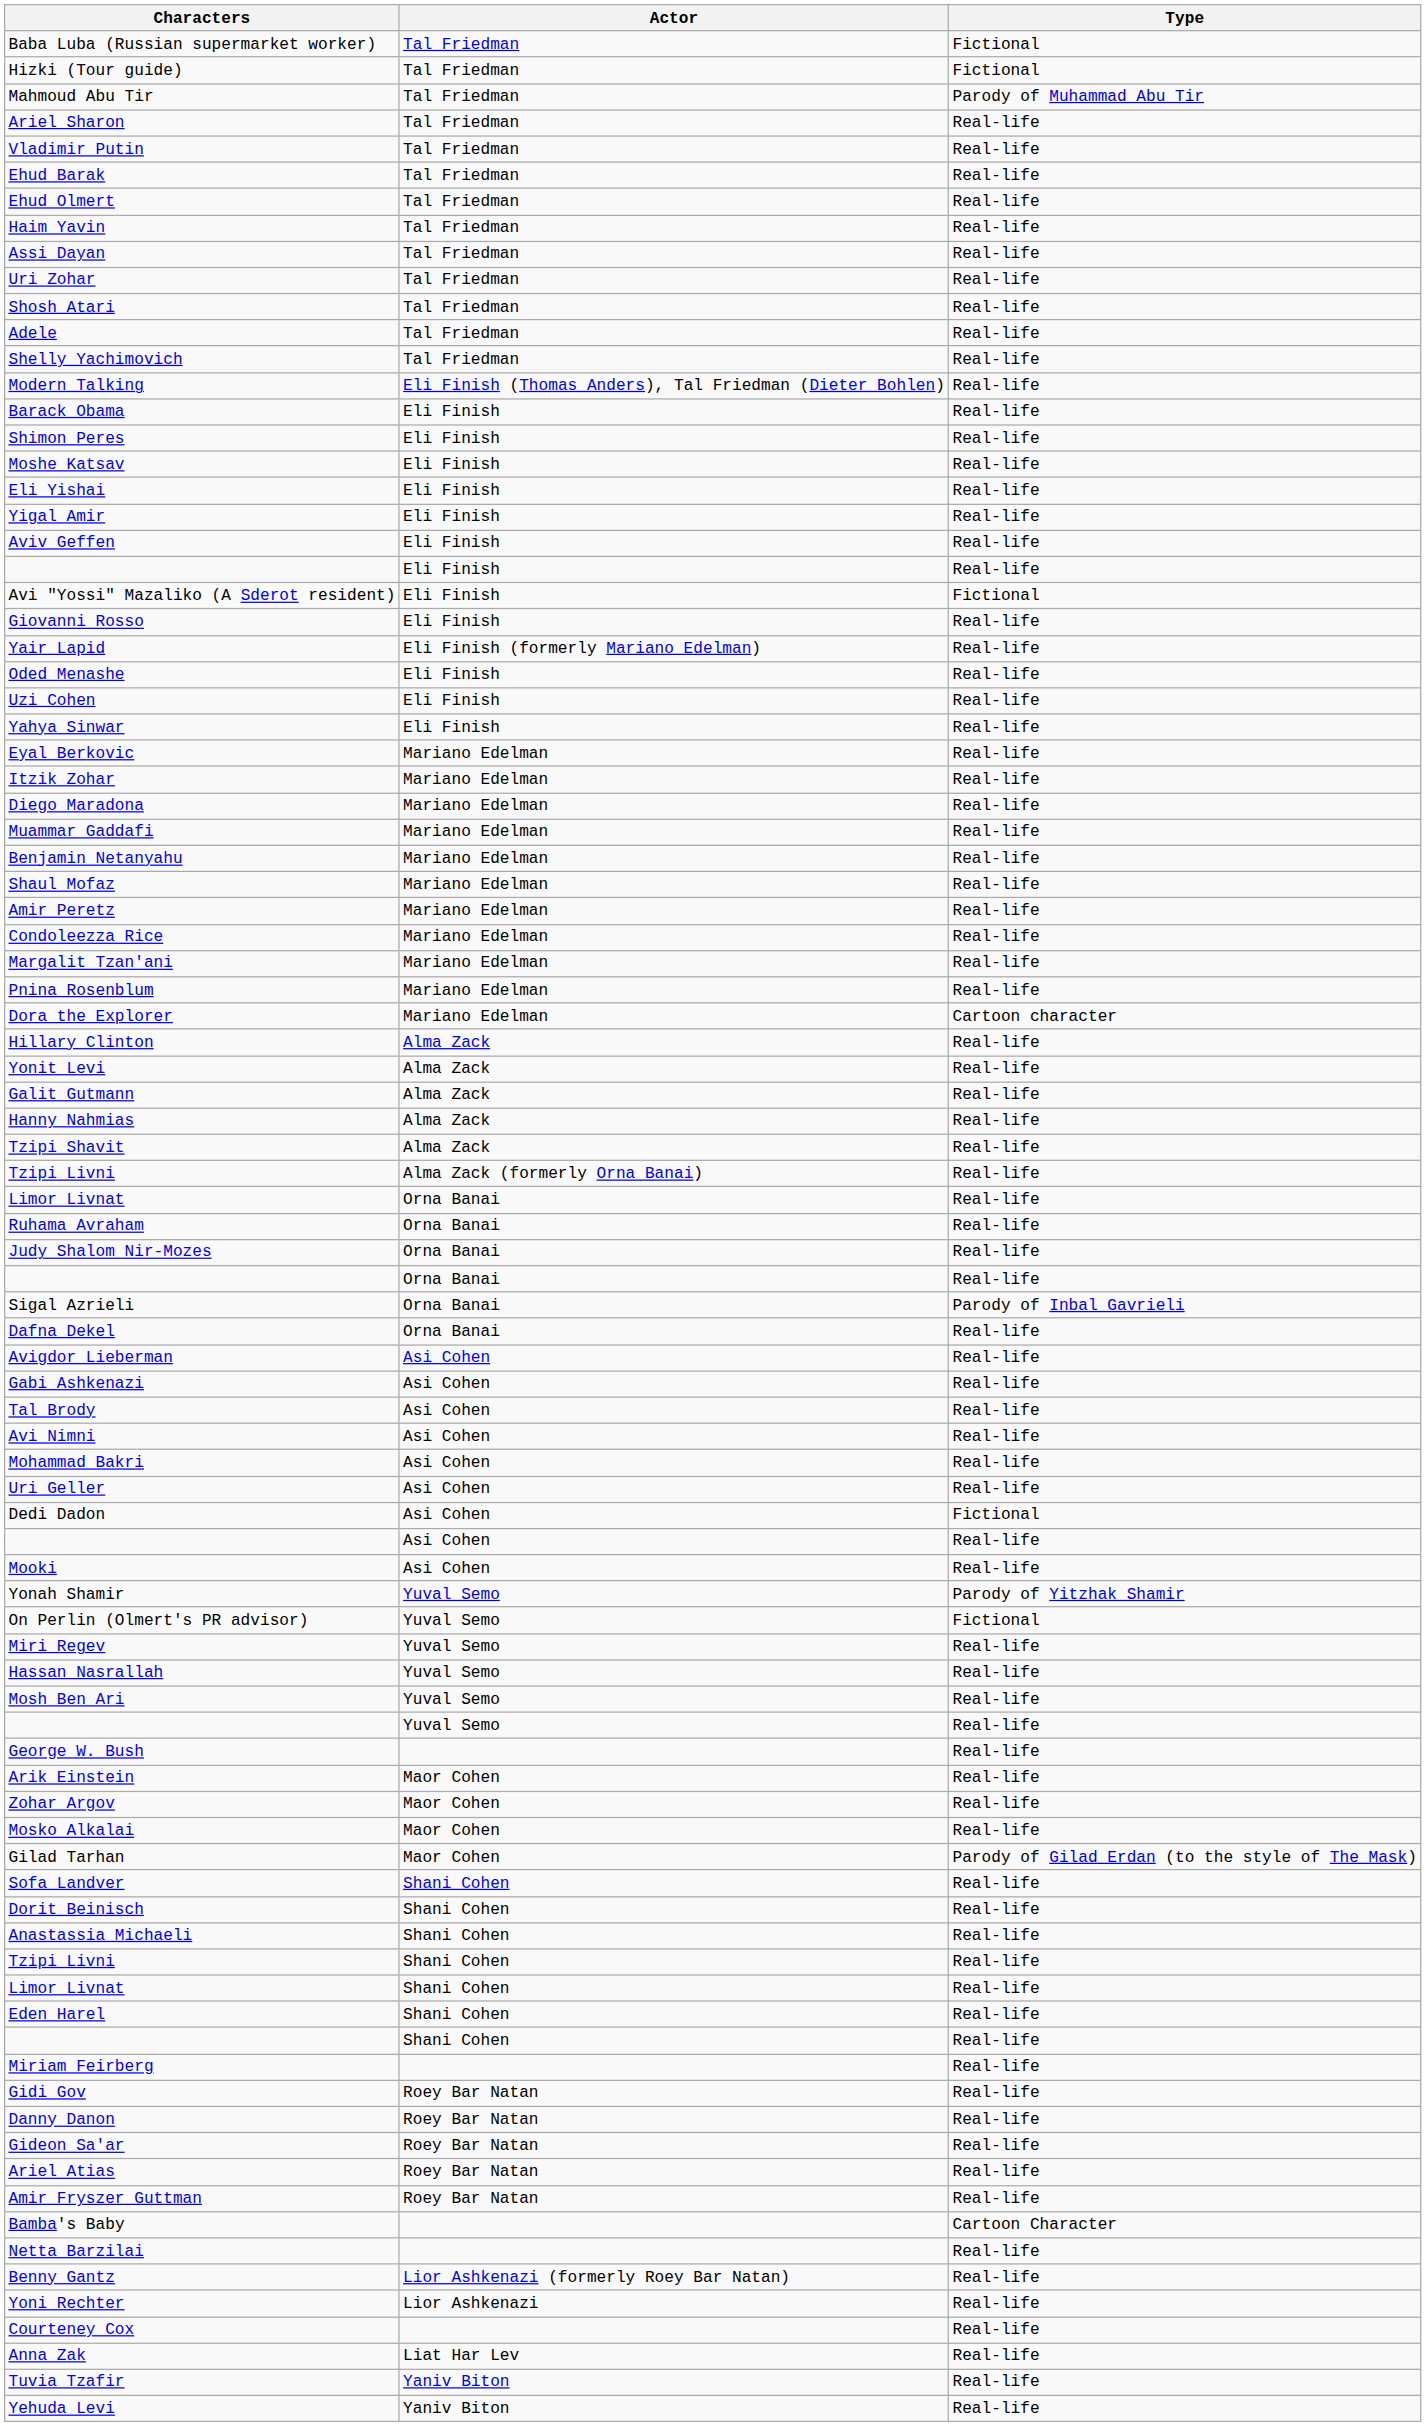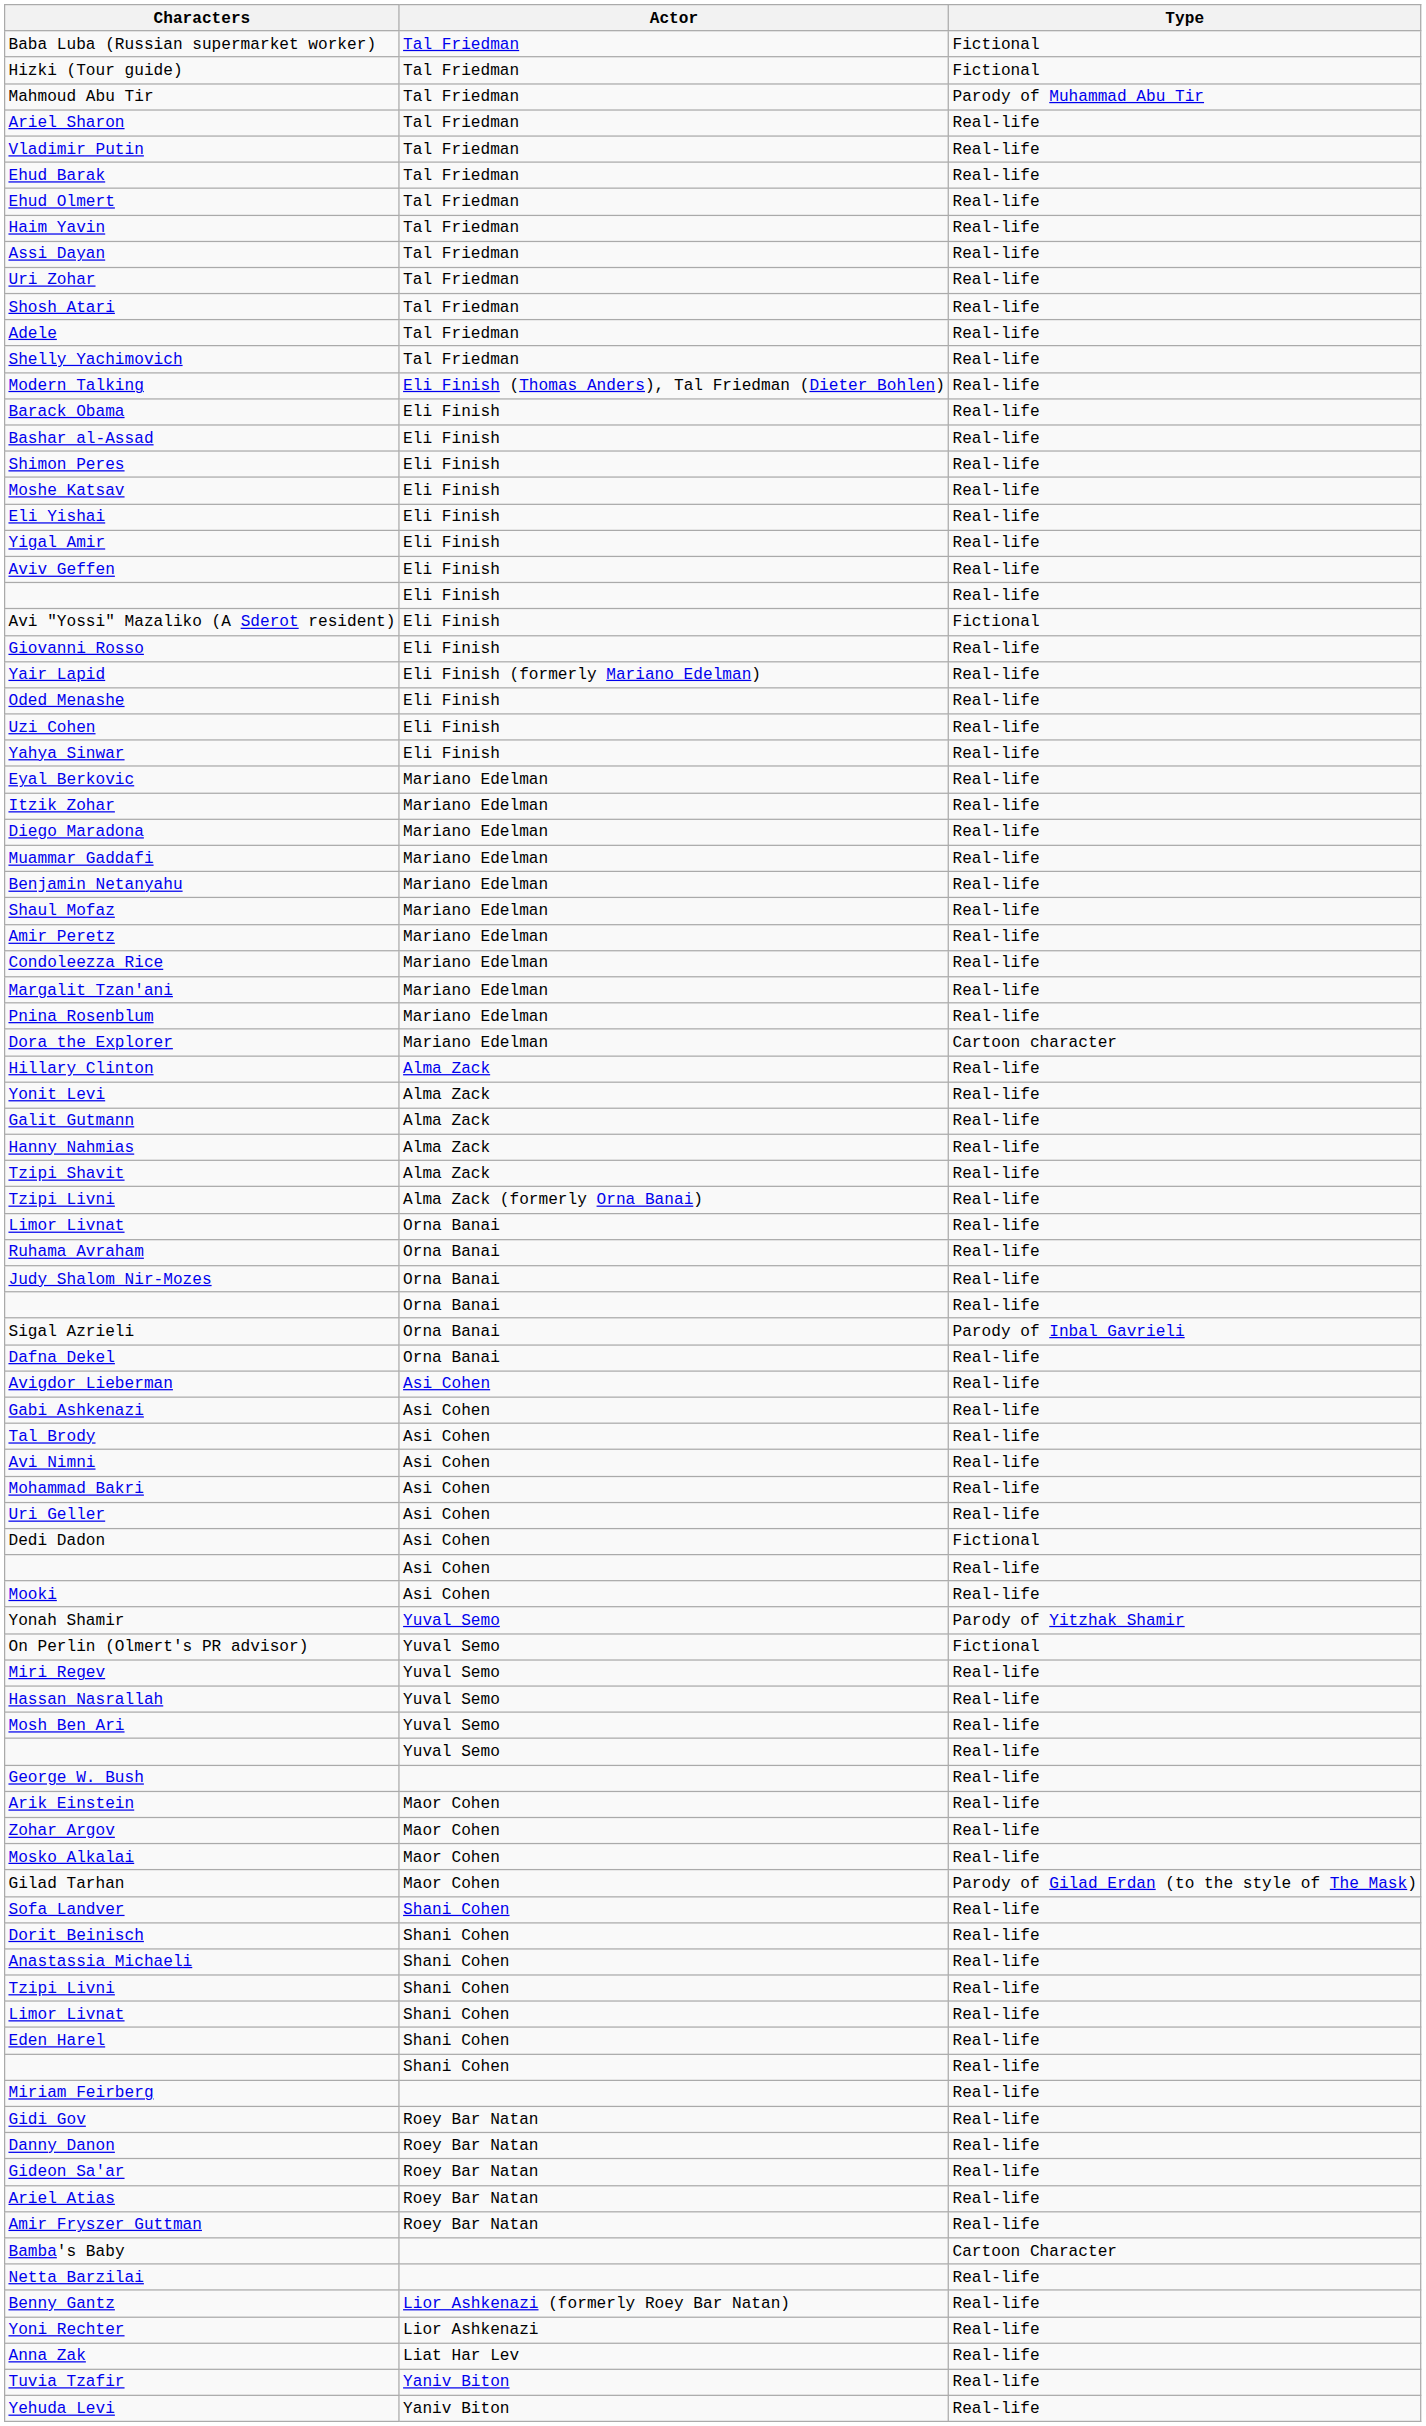+ row: Bashar al-Assad | Eli Finish | Real-life
- row: Courteney Cox | Real-life
